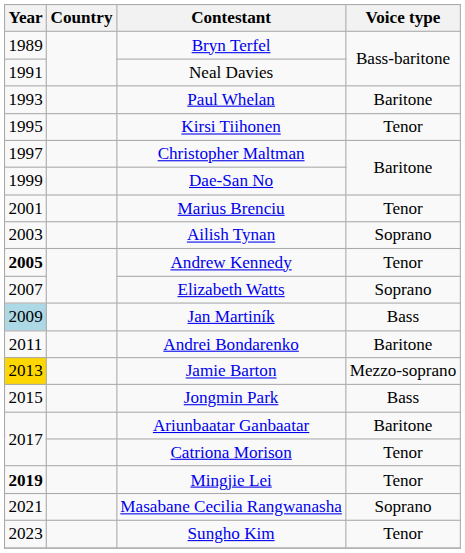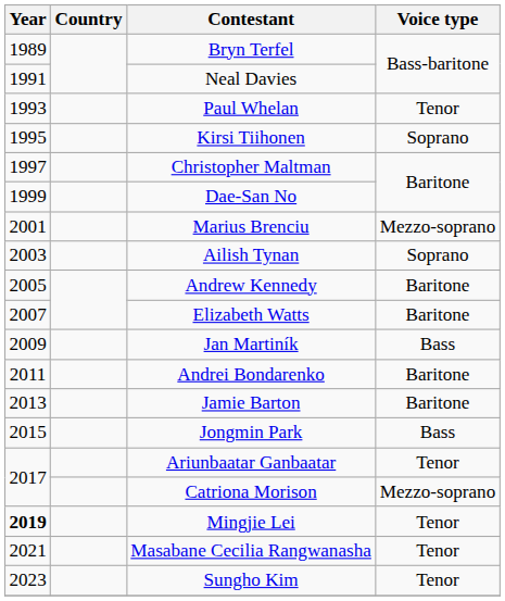Paul Whelan | Voice type: Baritone -> Tenor
Kirsi Tiihonen | Voice type: Tenor -> Soprano
Marius Brenciu | Voice type: Tenor -> Mezzo-soprano
Andrew Kennedy | Year: bold -> normal
Andrew Kennedy | Voice type: Tenor -> Baritone
Elizabeth Watts | Voice type: Soprano -> Baritone
Jan Martiník | Year: lightblue background -> no background
Jamie Barton | Year: gold background -> no background
Jamie Barton | Voice type: Mezzo-soprano -> Baritone
Ariunbaatar Ganbaatar | Voice type: Baritone -> Tenor
Catriona Morison | Voice type: Tenor -> Mezzo-soprano
Masabane Cecilia Rangwanasha | Voice type: Soprano -> Tenor
